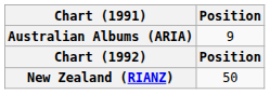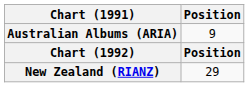New Zealand (RIANZ) | Position: 50 -> 29
